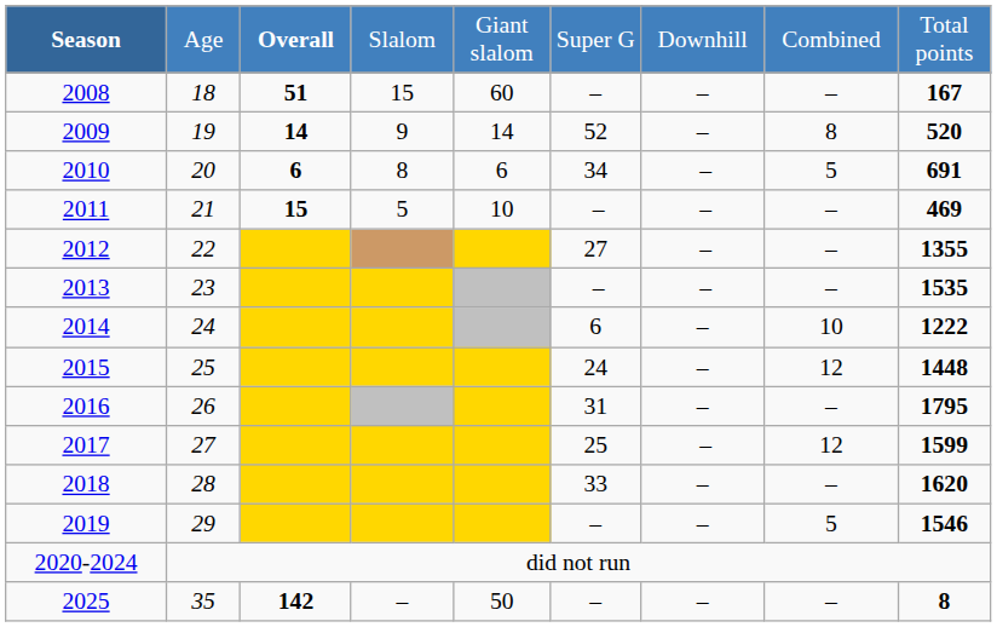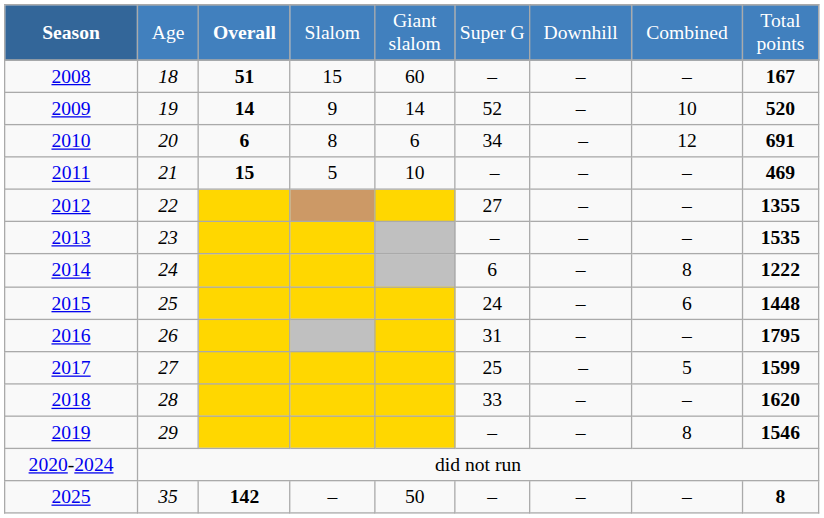2009 | column 8: 8 -> 10
2010 | column 8: 5 -> 12
2014 | column 8: 10 -> 8
2015 | column 8: 12 -> 6
2017 | column 8: 12 -> 5
2019 | column 8: 5 -> 8
